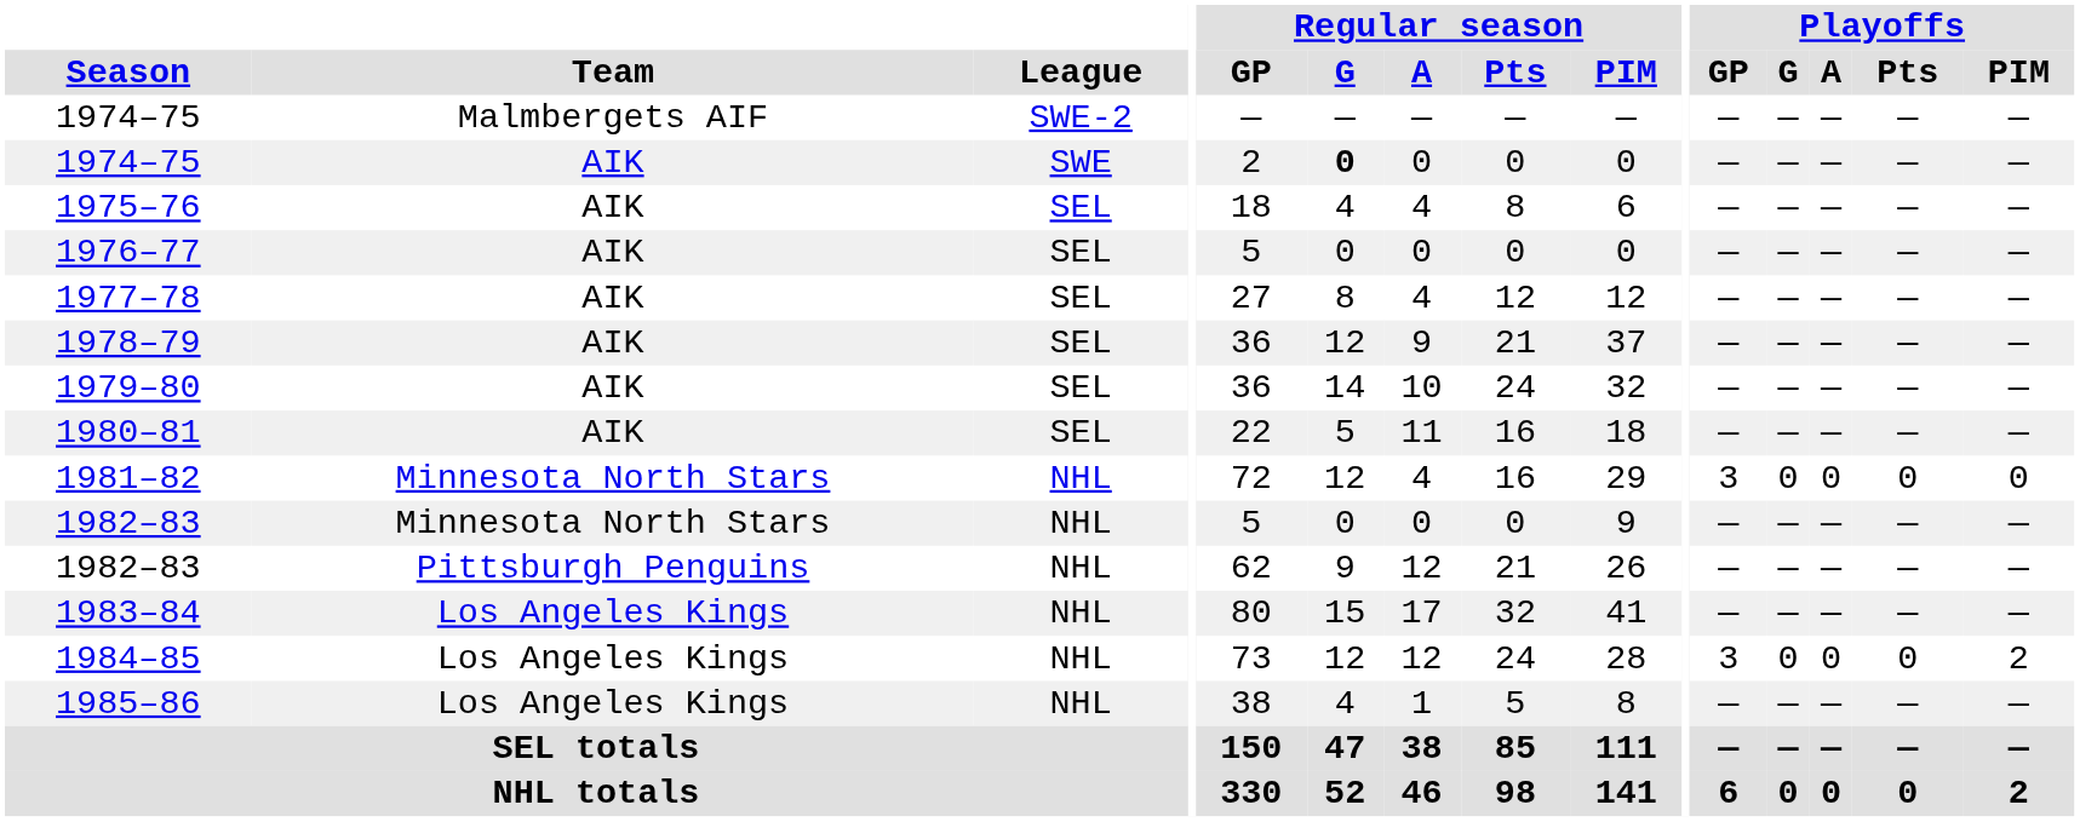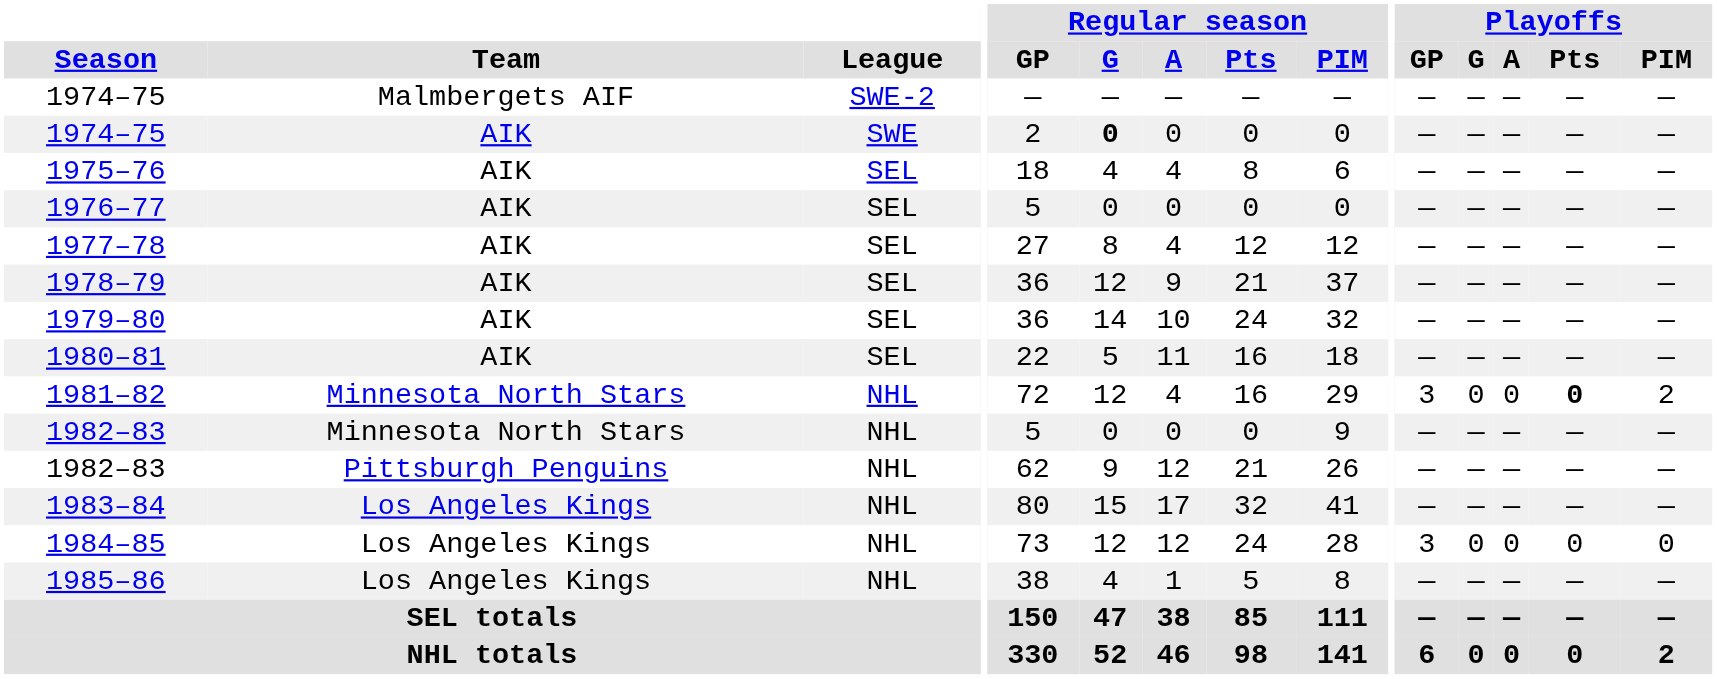1981–82 | Playoffs / Pts: normal -> bold
1981–82 | Playoffs / PIM: 0 -> 2
1984–85 | Playoffs / PIM: 2 -> 0
